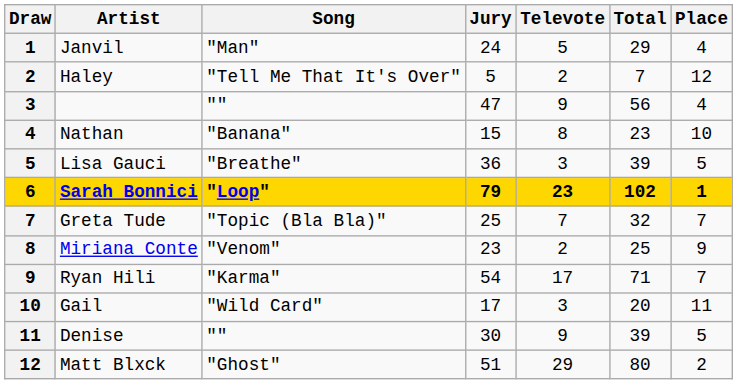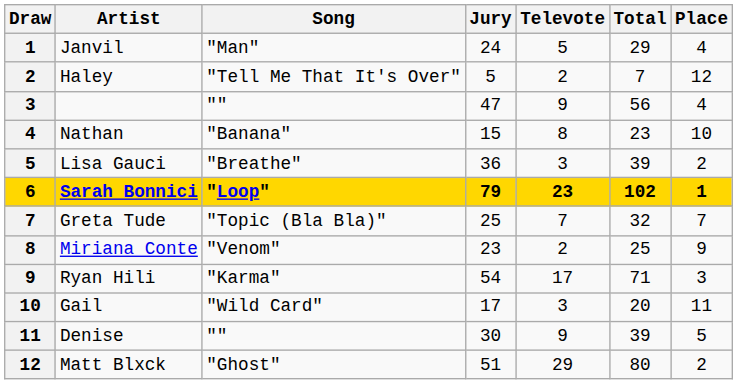Lisa Gauci | Place: 5 -> 2
Ryan Hili | Place: 7 -> 3
